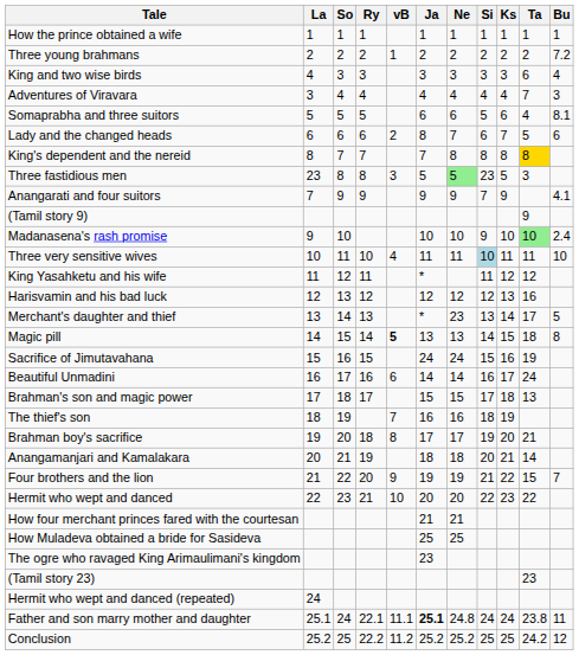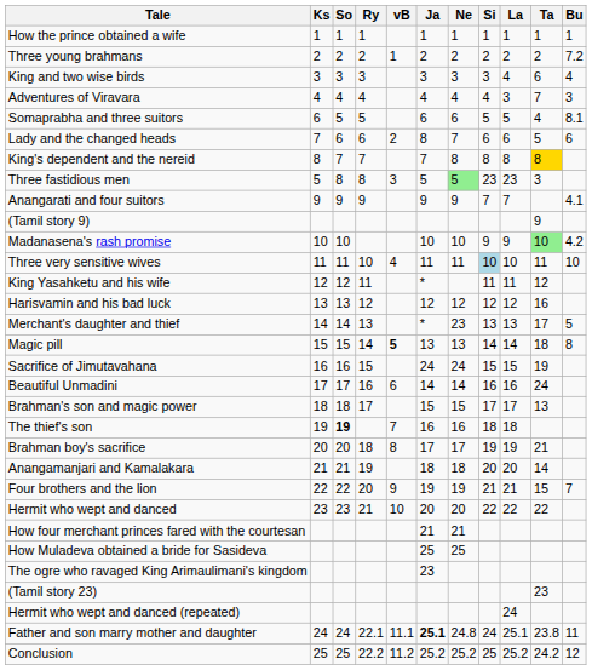columns swapped: Ks <-> La
Madanasena's rash promise | Bu: 2.4 -> 4.2
The thief's son | So: normal -> bold
